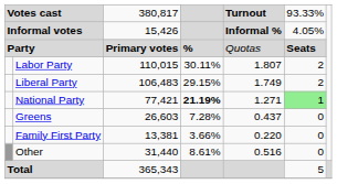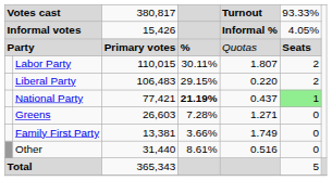Liberal Party | column 5: 1.749 -> 0.220
National Party | column 5: 1.271 -> 0.437
Greens | column 5: 0.437 -> 1.271
Family First Party | column 5: 0.220 -> 1.749
